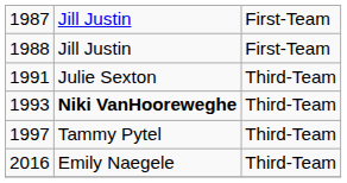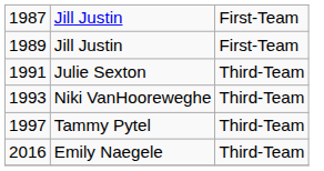- row: 1988 | Jill Justin | First-Team
+ row: 1989 | Jill Justin | First-Team
1993 | column 2: bold -> normal
